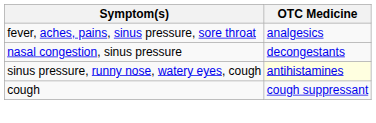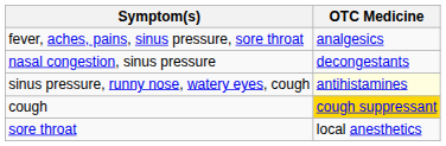cough | OTC Medicine: no background -> gold background
+ row: sore throat | local anesthetics
